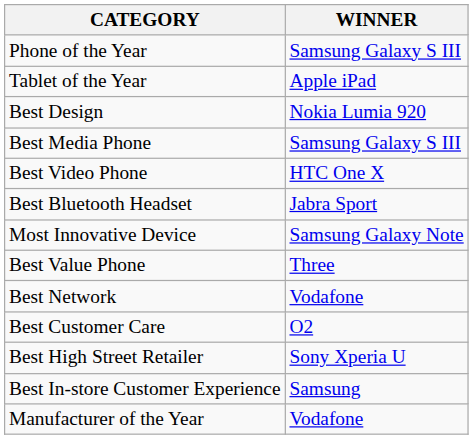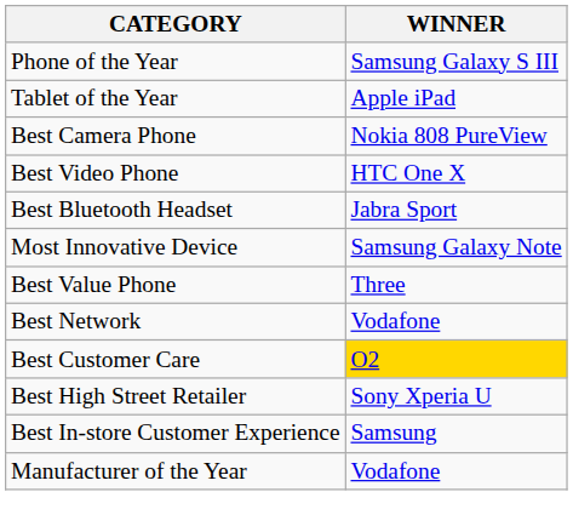- row: Best Design | Nokia Lumia 920
- row: Best Media Phone | Samsung Galaxy S III
+ row: Best Camera Phone | Nokia 808 PureView
Best Customer Care | WINNER: no background -> gold background
